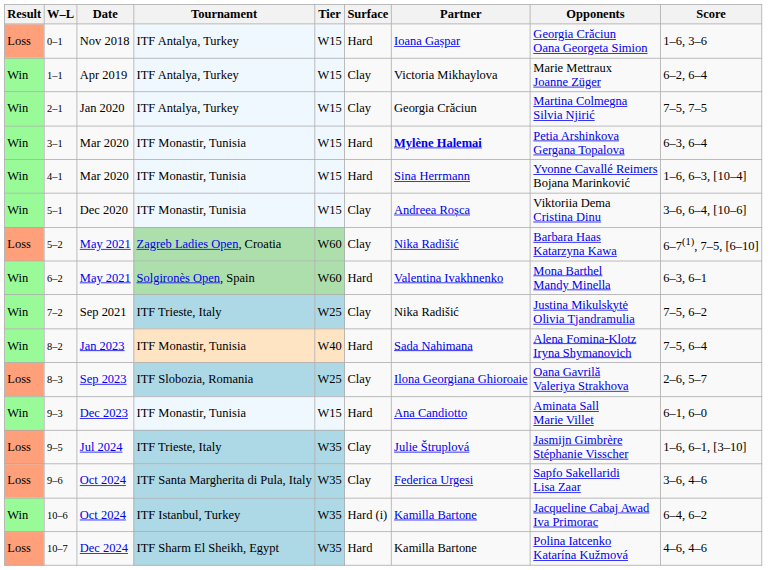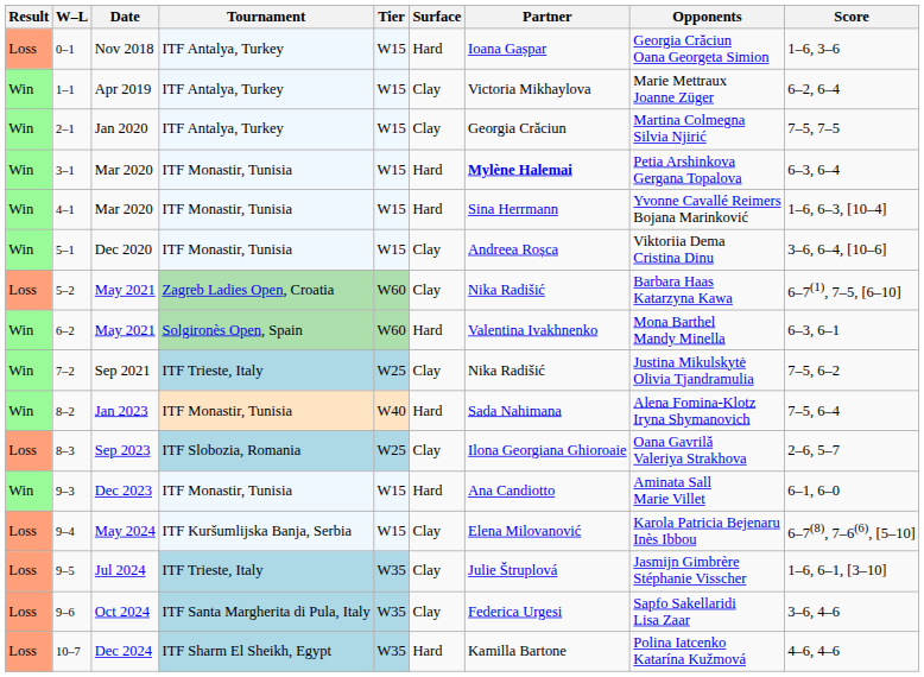+ row: Loss | 9–4 | May 2024 | ITF Kuršumlijska Banja, Serbia | W15 | Clay | Elena Milovanović | Karola Patricia Bejenaru Inès Ibbou | 6–7(8), 7–6(6), [5–10]
- row: Win | 10–6 | Oct 2024 | ITF Istanbul, Turkey | W35 | Hard (i) | Kamilla Bartone | Jacqueline Cabaj Awad Iva Primorac | 6–4, 6–2
